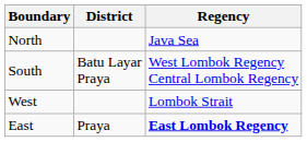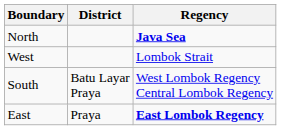North | Regency: normal -> bold
rows swapped: South <-> West
